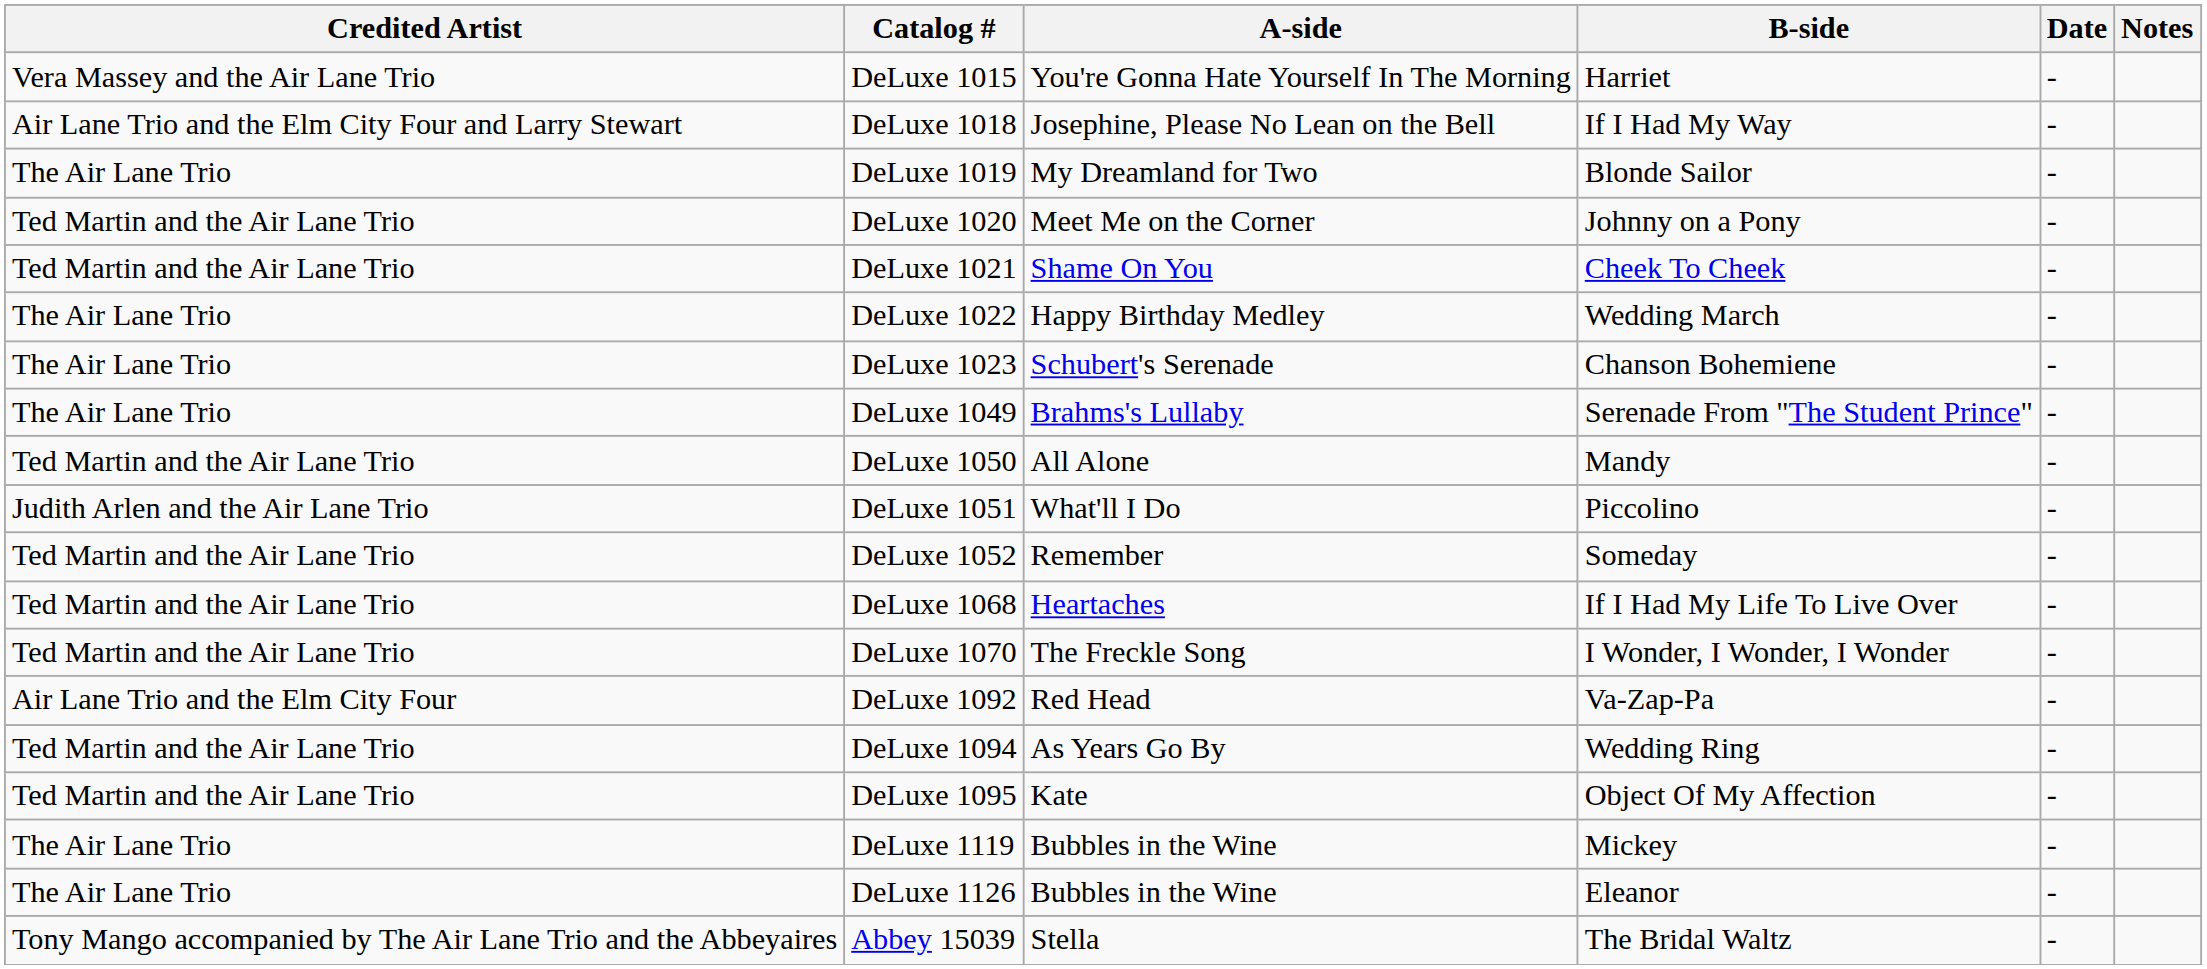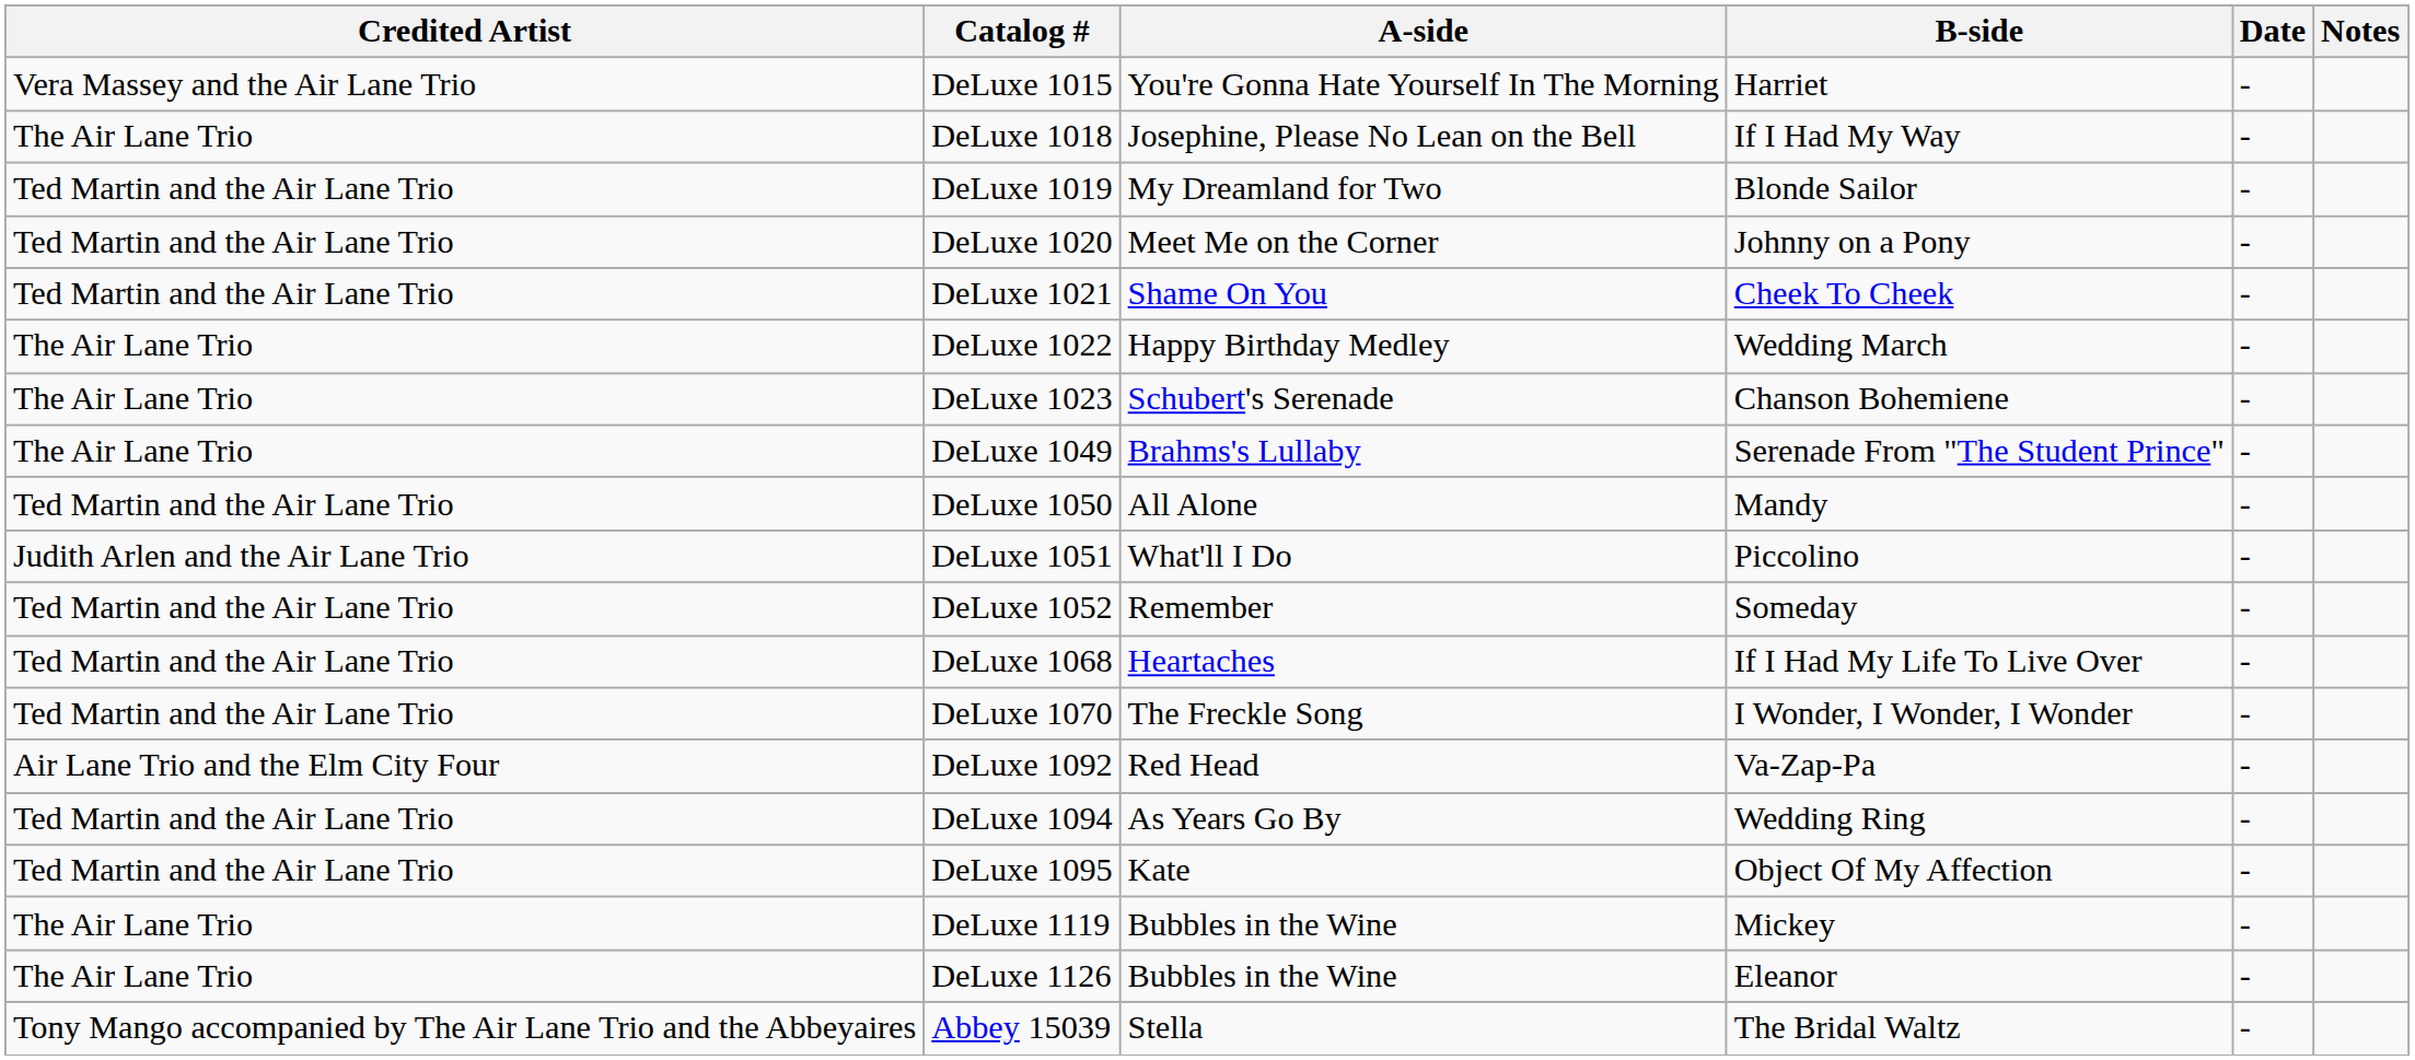DeLuxe 1018 | Credited Artist: Air Lane Trio and the Elm City Four and Larry Stewart -> The Air Lane Trio
DeLuxe 1019 | Credited Artist: The Air Lane Trio -> Ted Martin and the Air Lane Trio
